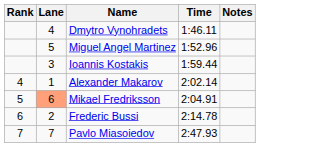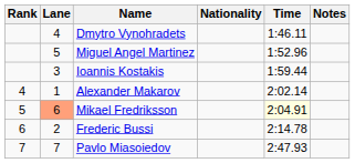+ column: Nationality
Mikael Fredriksson | Time: no background -> lightyellow background
